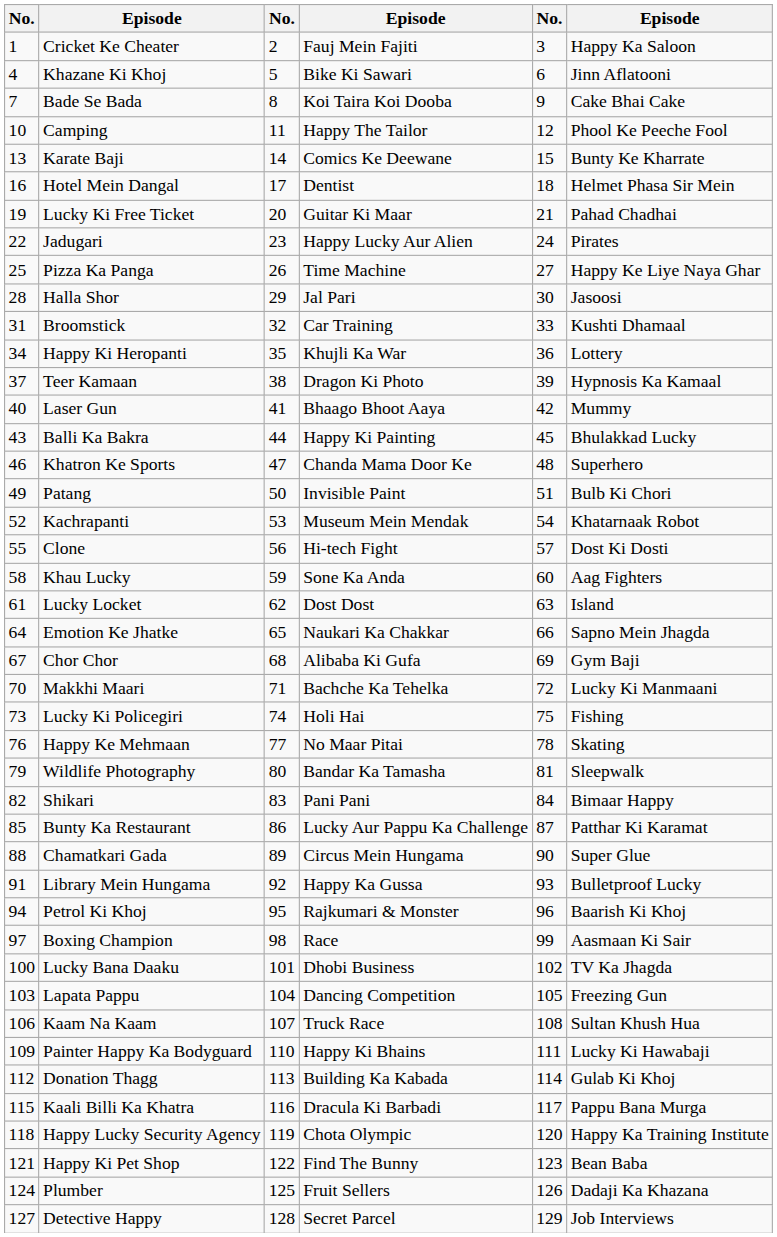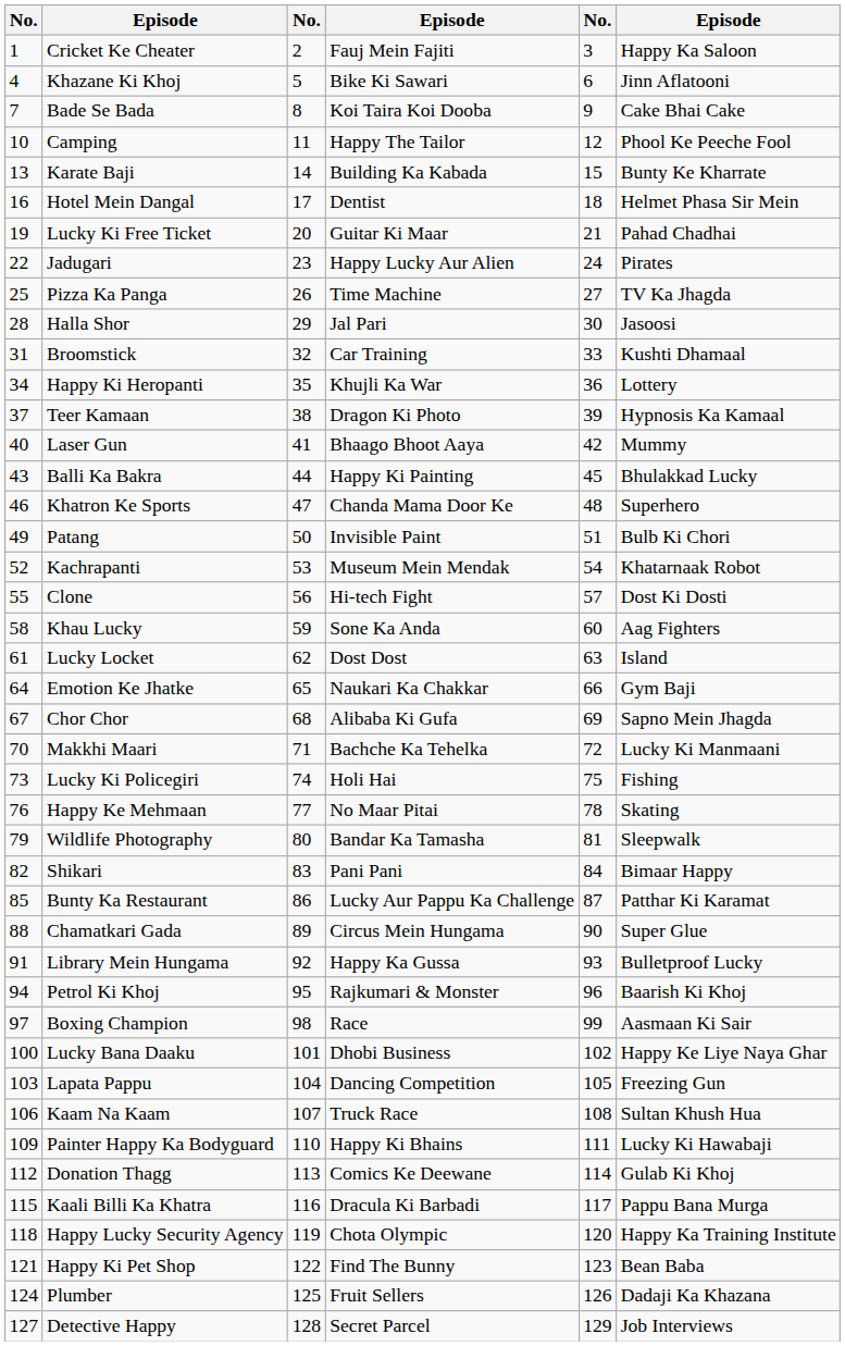Karate Baji | column 4: Comics Ke Deewane -> Building Ka Kabada
Pizza Ka Panga | column 6: Happy Ke Liye Naya Ghar -> TV Ka Jhagda
Emotion Ke Jhatke | column 6: Sapno Mein Jhagda -> Gym Baji
Chor Chor | column 6: Gym Baji -> Sapno Mein Jhagda
Lucky Bana Daaku | column 6: TV Ka Jhagda -> Happy Ke Liye Naya Ghar
Donation Thagg | column 4: Building Ka Kabada -> Comics Ke Deewane
